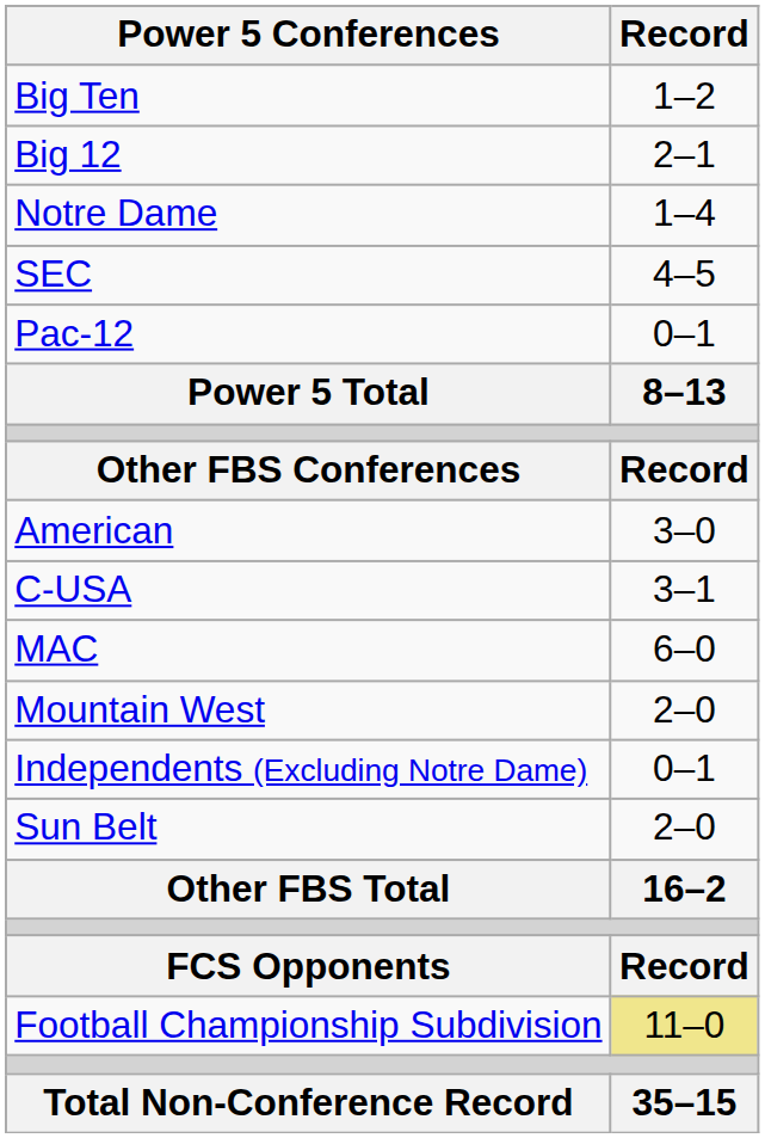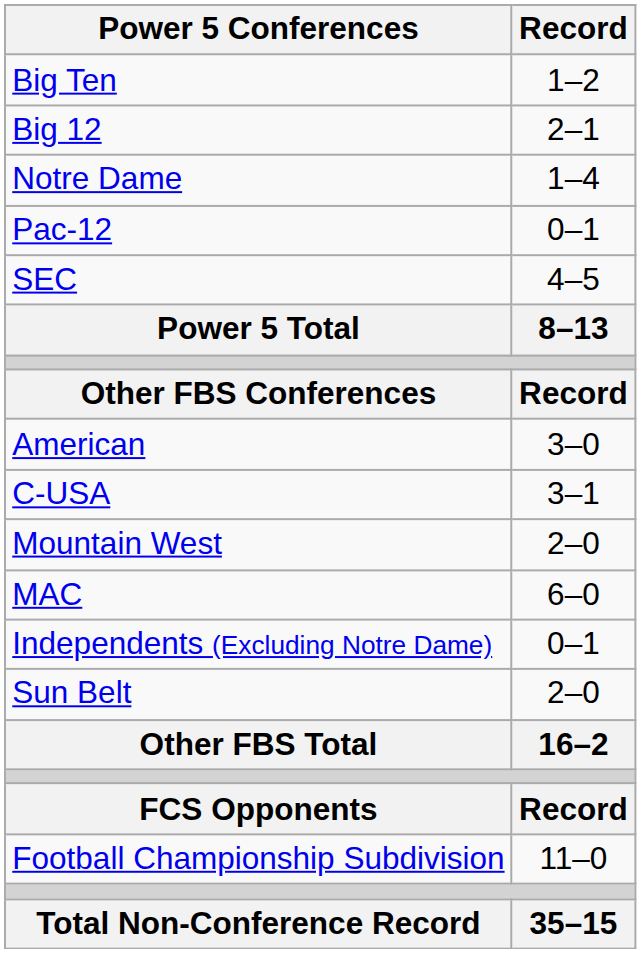rows swapped: Pac-12 <-> SEC
rows swapped: MAC <-> Mountain West
Football Championship Subdivision | Record: khaki background -> no background
